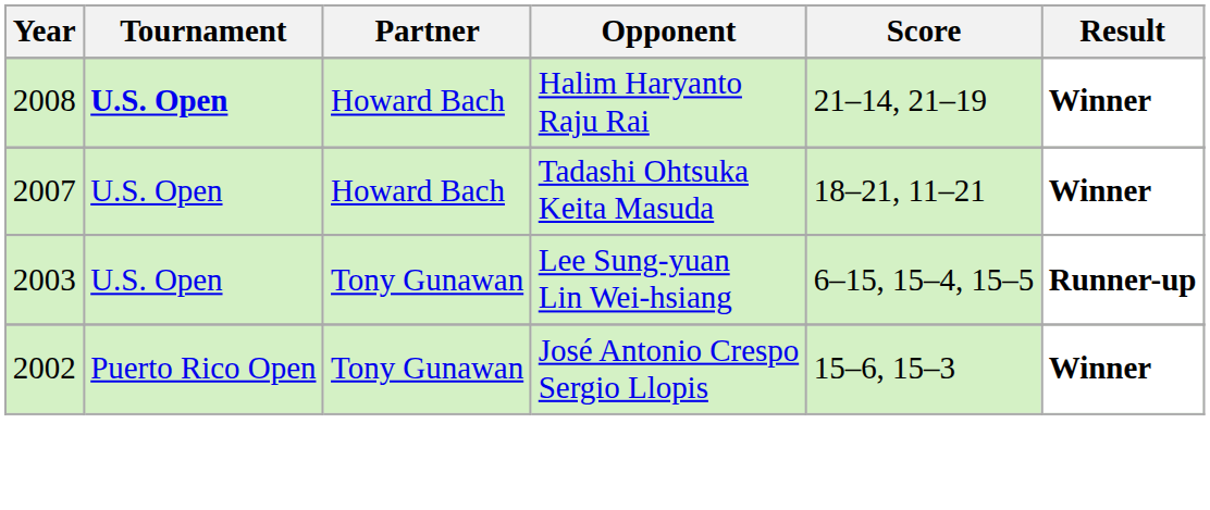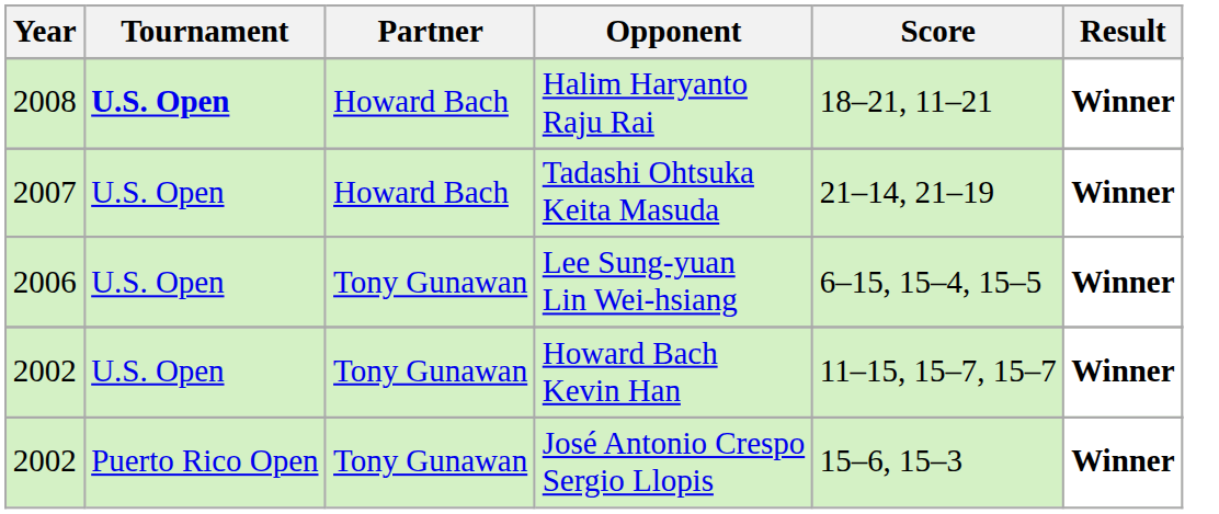Halim Haryanto Raju Rai | Score: 21–14, 21–19 -> 18–21, 11–21
Tadashi Ohtsuka Keita Masuda | Score: 18–21, 11–21 -> 21–14, 21–19
Lee Sung-yuan Lin Wei-hsiang | Year: 2003 -> 2006
Lee Sung-yuan Lin Wei-hsiang | Result: Runner-up -> Winner
+ row: 2002 | U.S. Open | Tony Gunawan | Howard Bach Kevin Han | 11–15, 15–7, 15–7 | Winner
